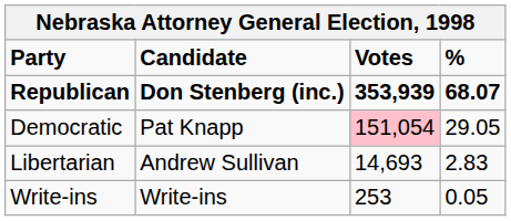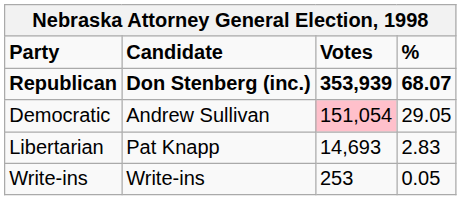Democratic | Candidate: Pat Knapp -> Andrew Sullivan
Libertarian | Candidate: Andrew Sullivan -> Pat Knapp
